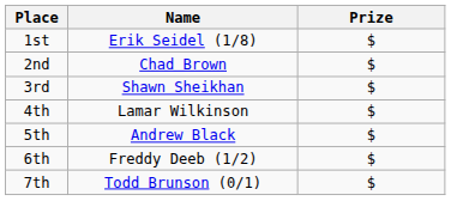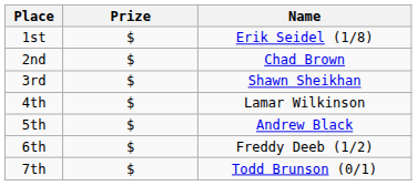columns swapped: Name <-> Prize
